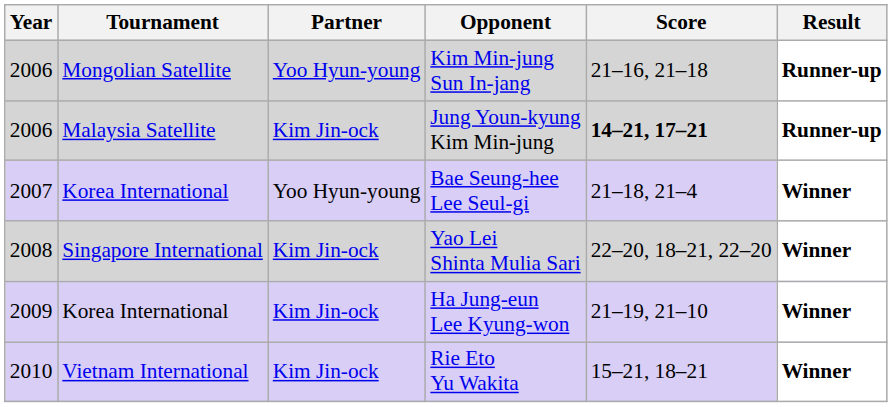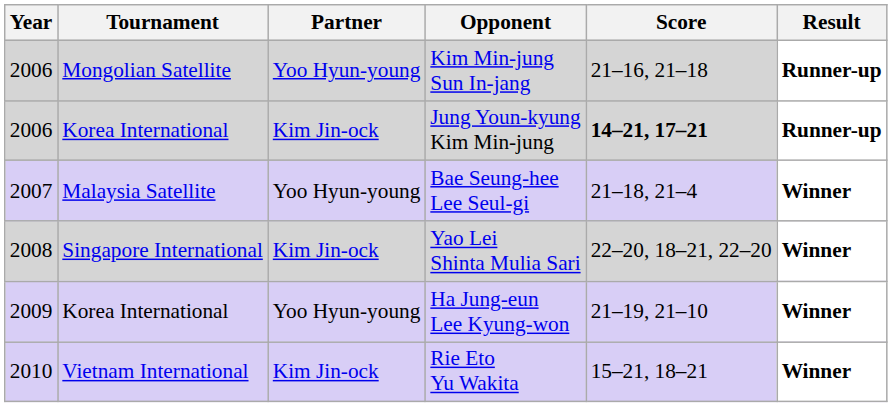Jung Youn-kyung Kim Min-jung | Tournament: Malaysia Satellite -> Korea International
Bae Seung-hee Lee Seul-gi | Tournament: Korea International -> Malaysia Satellite
Ha Jung-eun Lee Kyung-won | Partner: Kim Jin-ock -> Yoo Hyun-young
